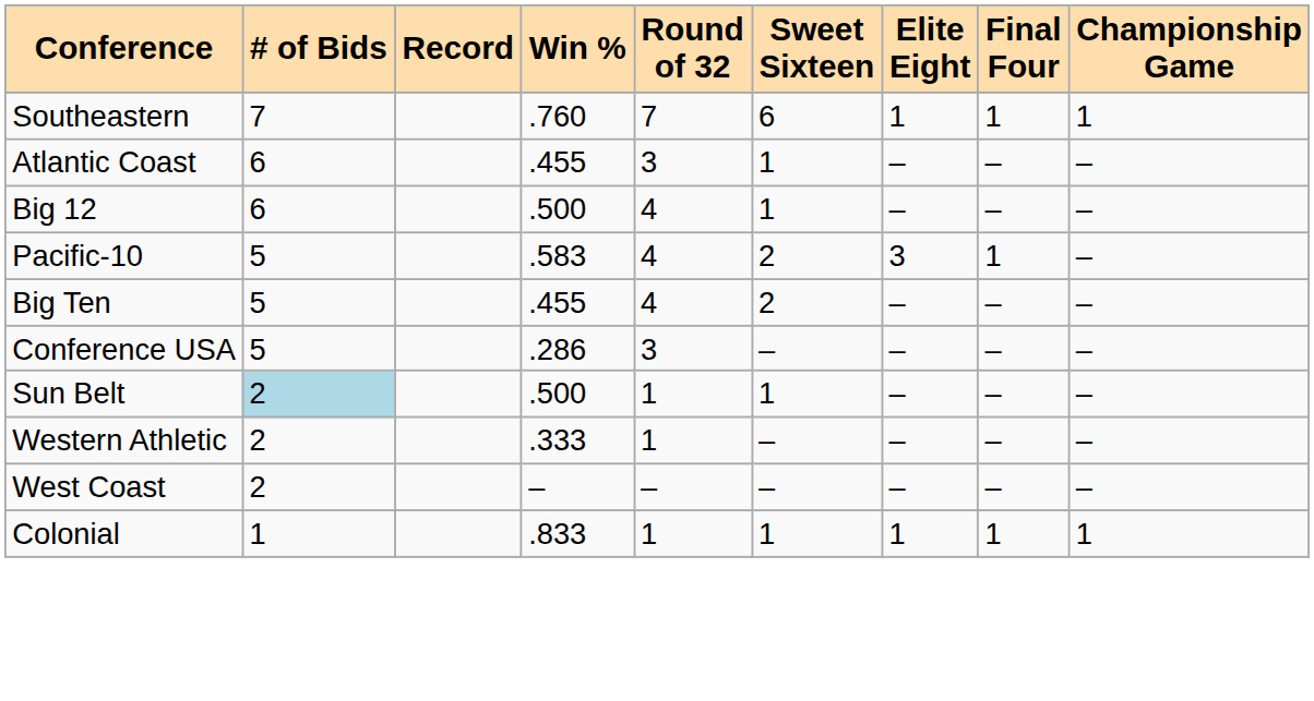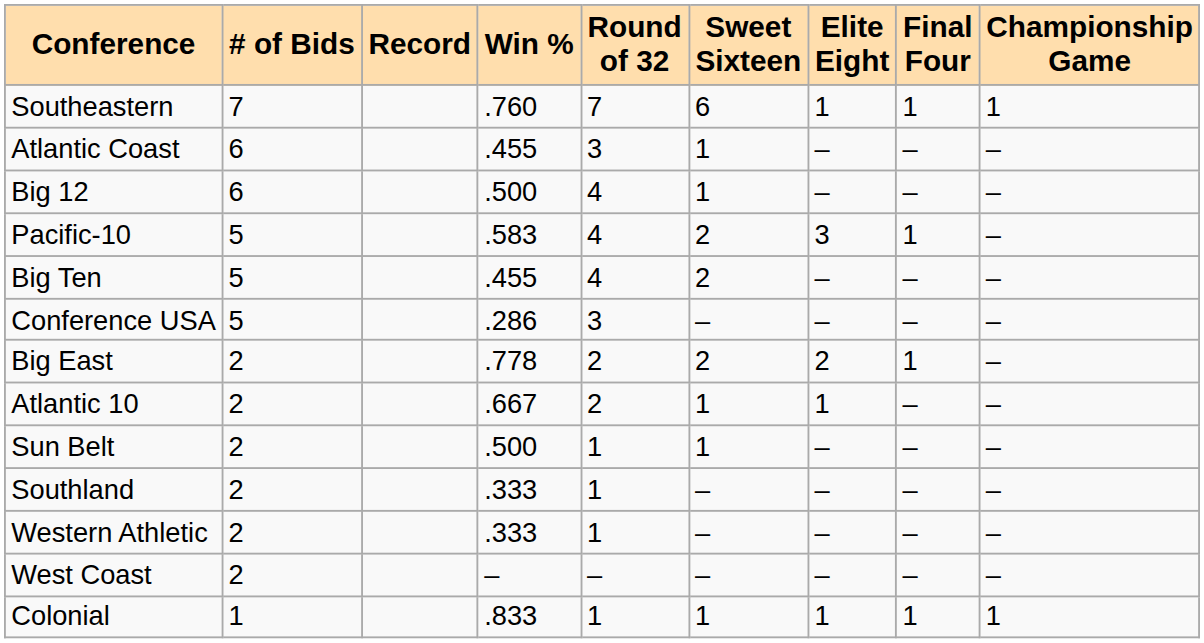+ row: Big East | 2 | .778 | 2 | 2 | 2 | 1 | –
+ row: Atlantic 10 | 2 | .667 | 2 | 1 | 1 | – | –
Sun Belt | # of Bids: lightblue background -> no background
+ row: Southland | 2 | .333 | 1 | – | – | – | –
